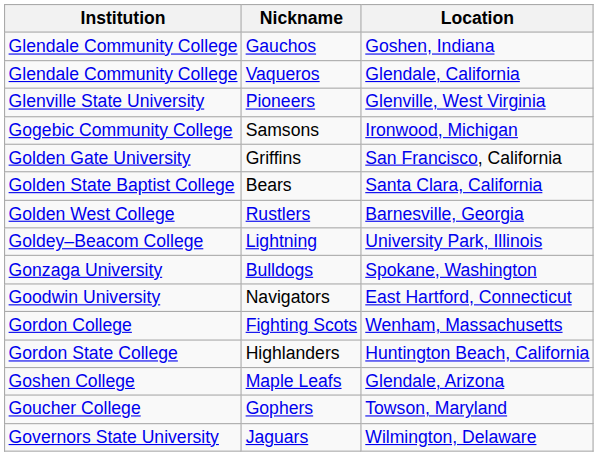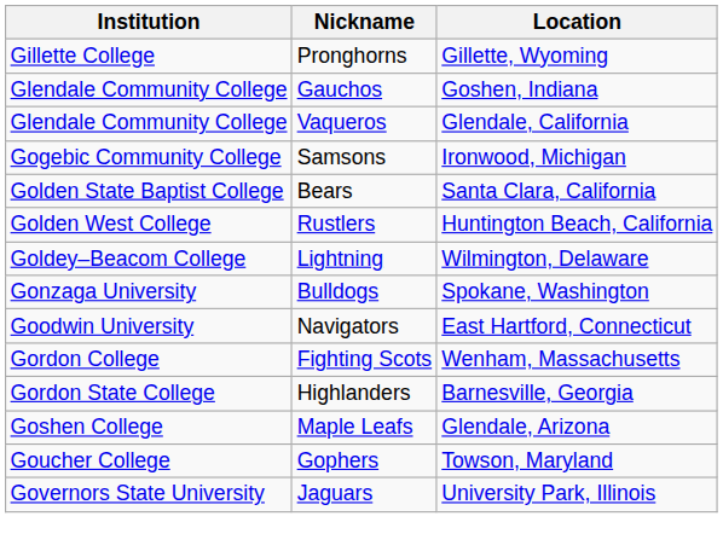+ row: Gillette College | Pronghorns | Gillette, Wyoming
- row: Glenville State University | Pioneers | Glenville, West Virginia
- row: Golden Gate University | Griffins | San Francisco, California
Rustlers | Location: Barnesville, Georgia -> Huntington Beach, California
Lightning | Location: University Park, Illinois -> Wilmington, Delaware
Highlanders | Location: Huntington Beach, California -> Barnesville, Georgia
Jaguars | Location: Wilmington, Delaware -> University Park, Illinois
